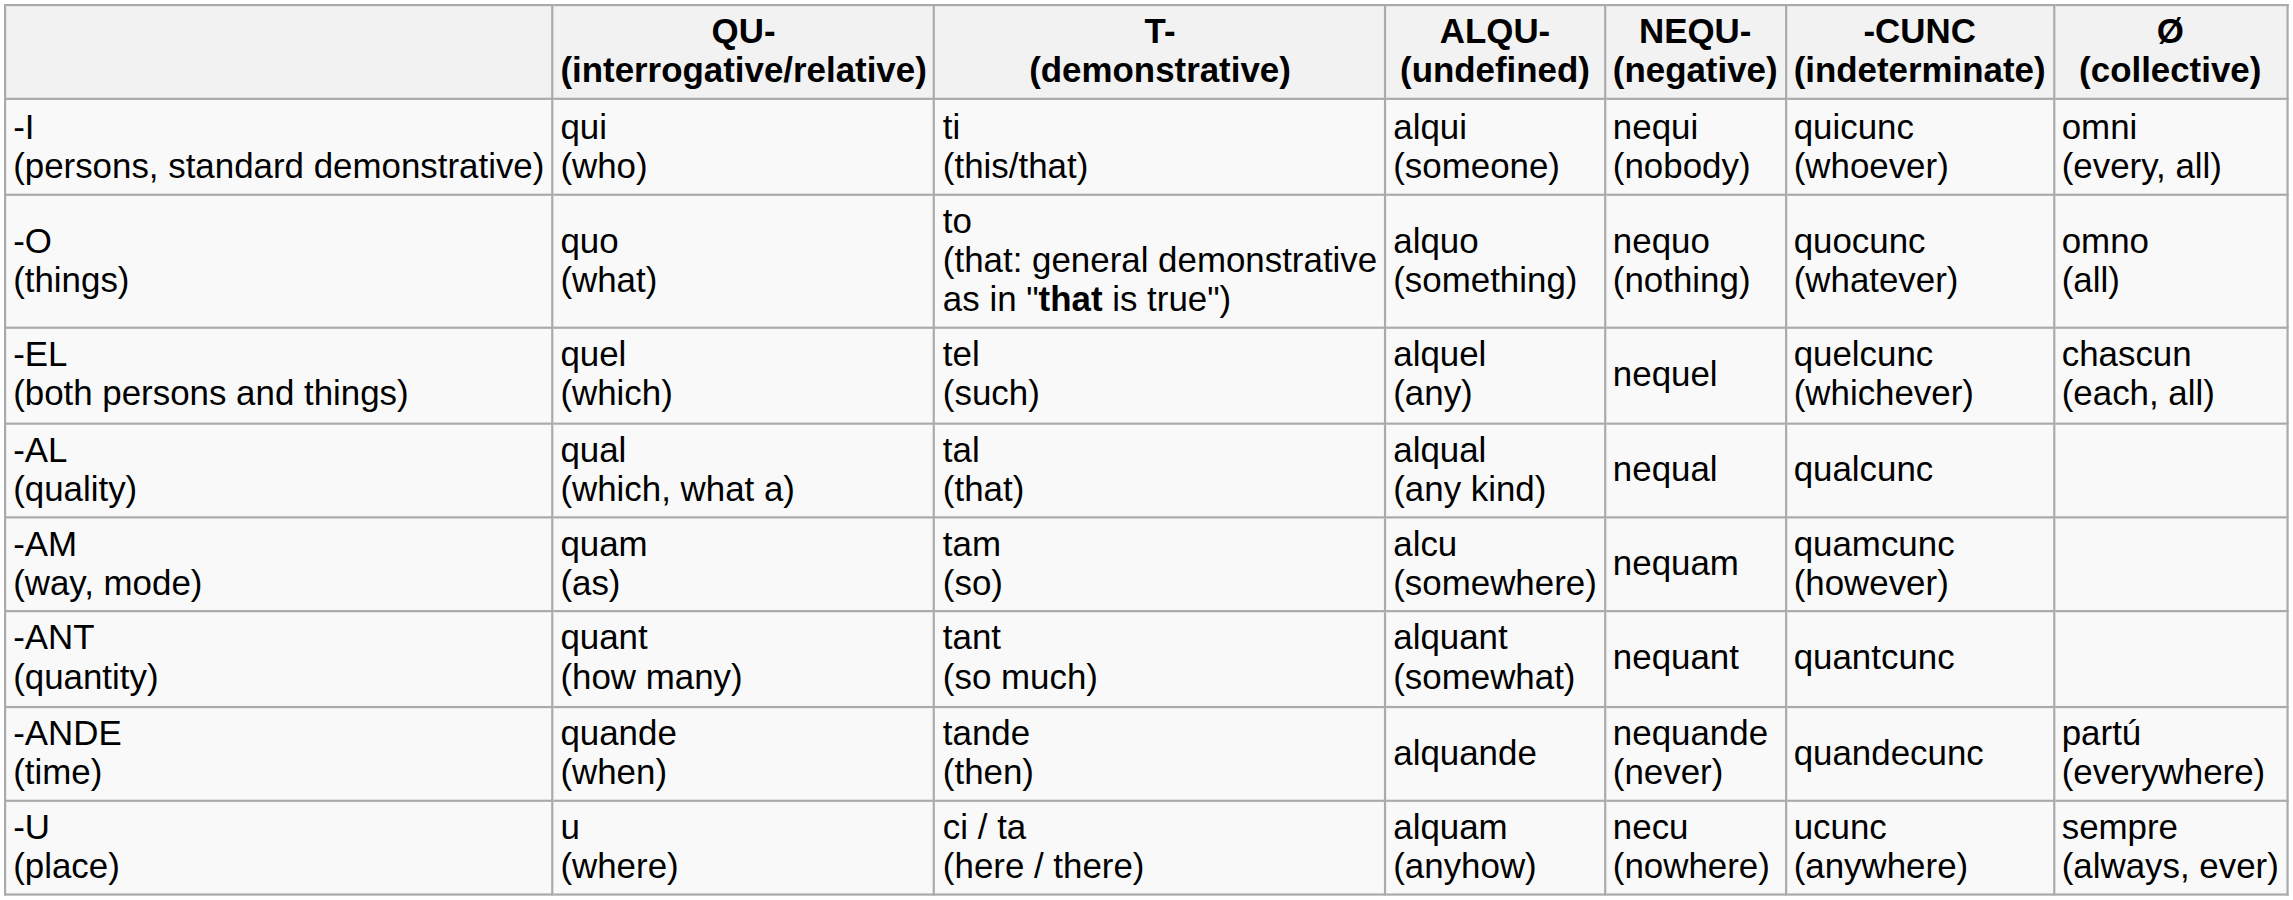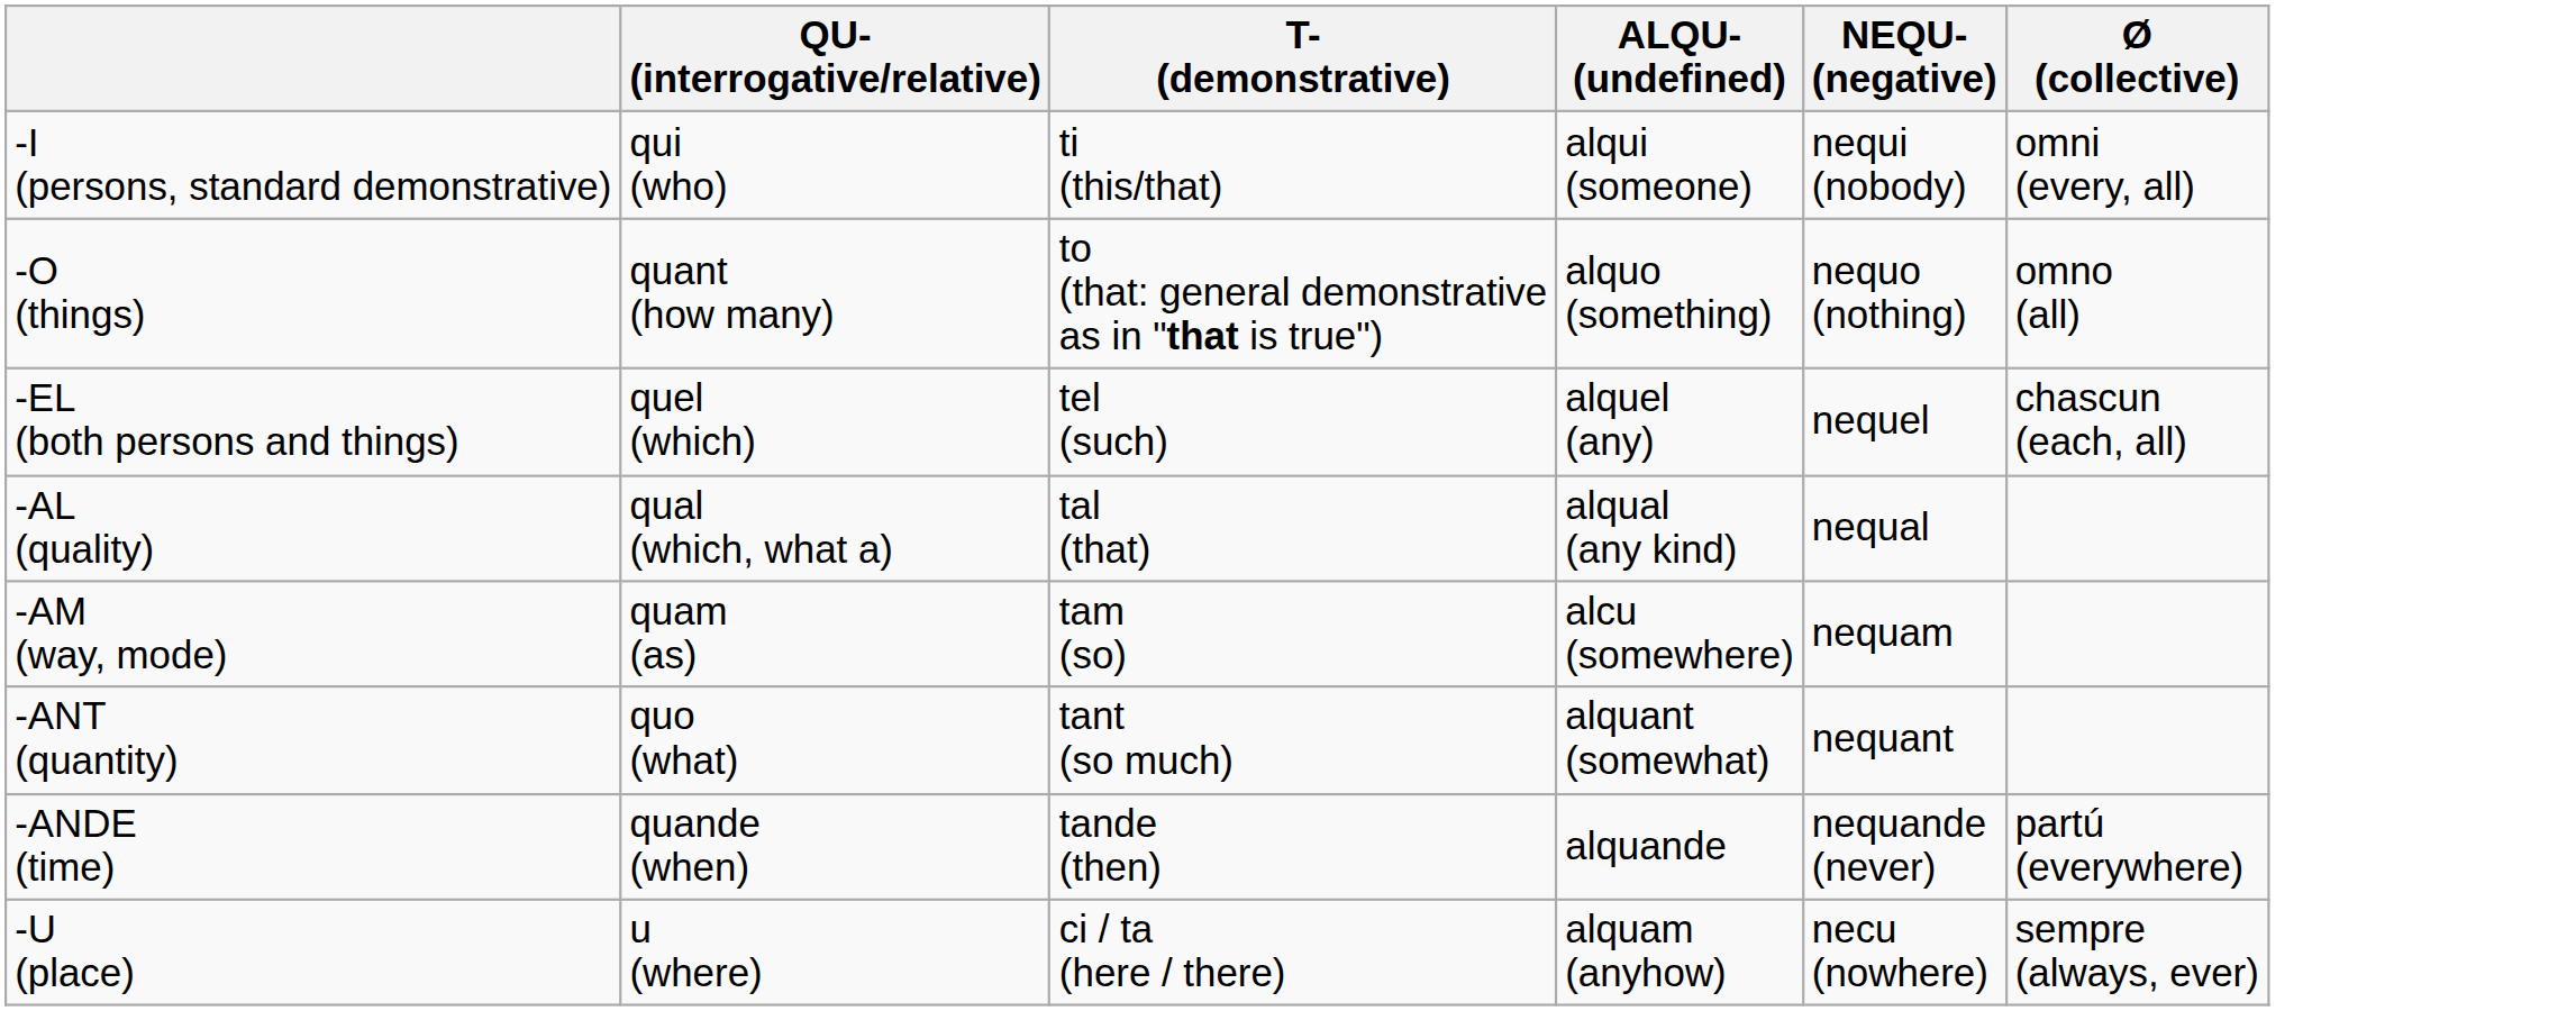- column: -CUNC (indeterminate) | quicunc (whoever) | quocunc (whatever) | quelcunc (whichever) | qualcunc | quamcunc (however) | quantcunc | quandecunc | ucunc (anywhere)
-O (things) | QU- (interrogative/relative): quo (what) -> quant (how many)
-ANT (quantity) | QU- (interrogative/relative): quant (how many) -> quo (what)
